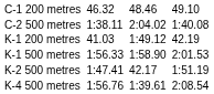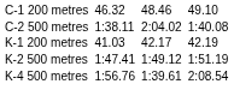K-1 200 metres | column 5: 1:49.12 -> 42.17
- row: K-1 500 metres | 1:56.33 | 1:58.90 | 2:01.53
K-2 500 metres | column 5: 42.17 -> 1:49.12
